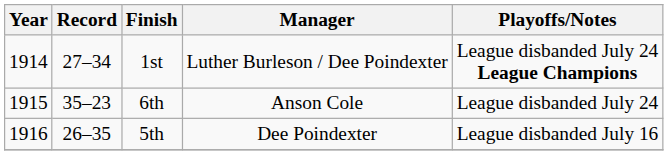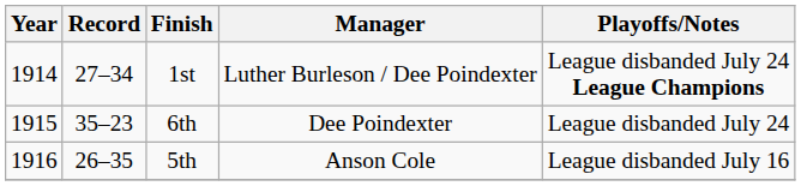6th | Manager: Anson Cole -> Dee Poindexter
5th | Manager: Dee Poindexter -> Anson Cole
